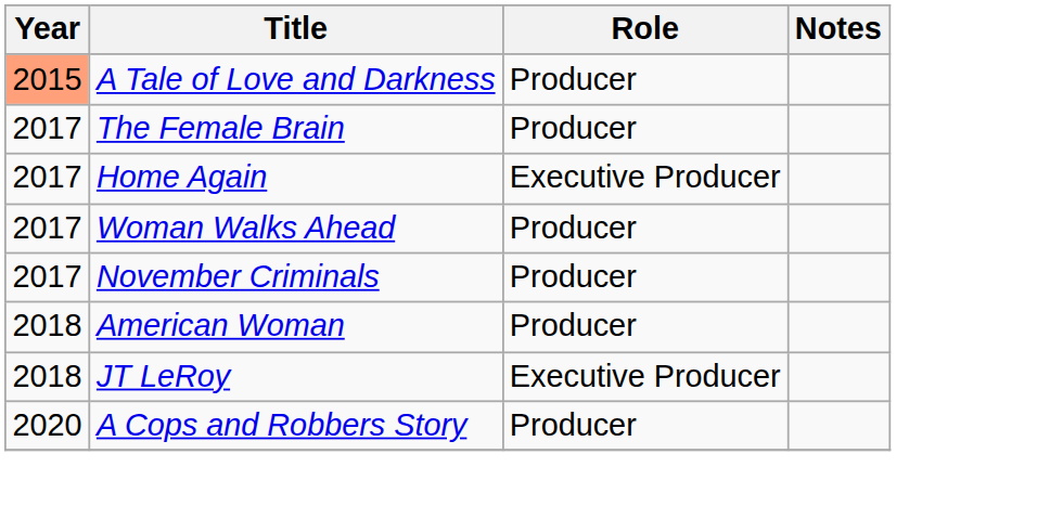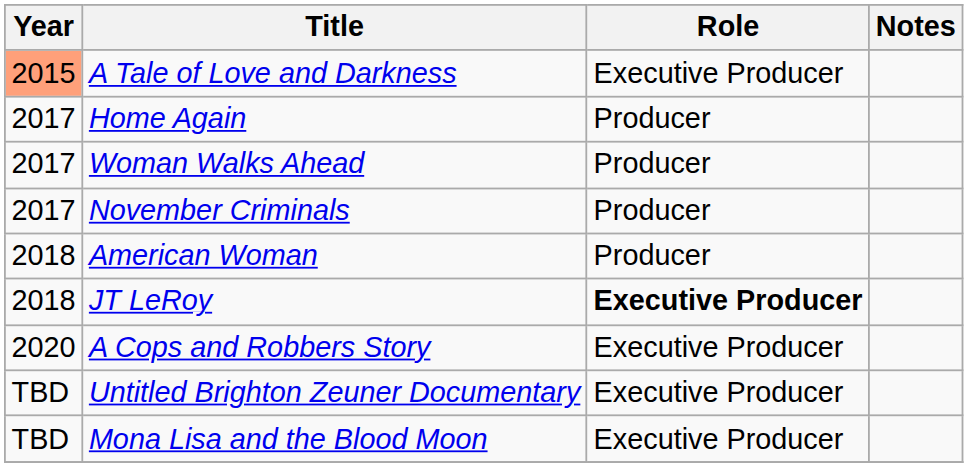A Tale of Love and Darkness | Role: Producer -> Executive Producer
- row: 2017 | The Female Brain | Producer
Home Again | Role: Executive Producer -> Producer
JT LeRoy | Role: normal -> bold
A Cops and Robbers Story | Role: Producer -> Executive Producer
+ row: TBD | Untitled Brighton Zeuner Documentary | Executive Producer
+ row: TBD | Mona Lisa and the Blood Moon | Executive Producer
